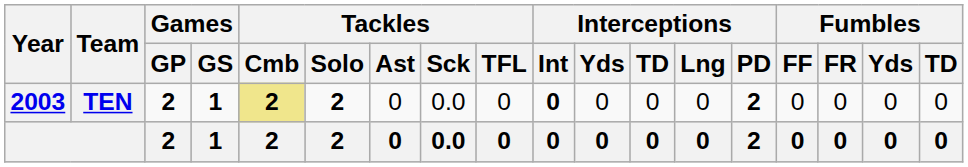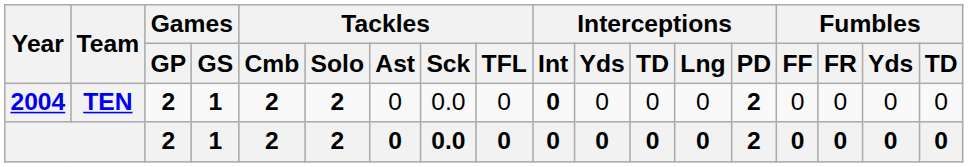TEN | Year: 2003 -> 2004
TEN | Tackles / Cmb: khaki background -> no background
